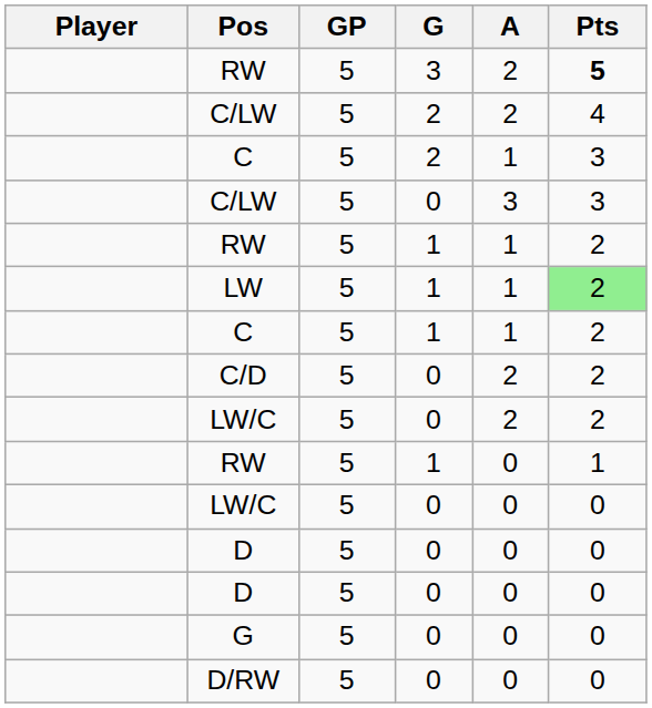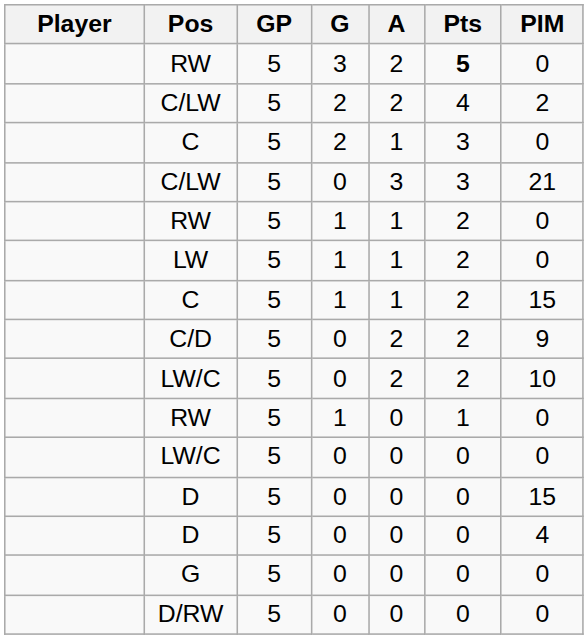+ column: PIM | 0 | 2 | 0 | 21 | 0 | 0 | 15 | 9 | 10 | 0 | 0 | 15 | 4 | 0 | 0
LW | Pts: lightgreen background -> no background
